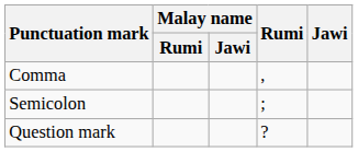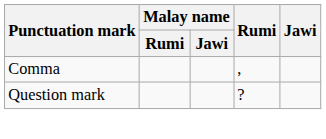- row: Semicolon | ;
